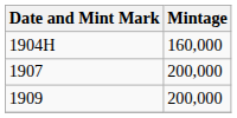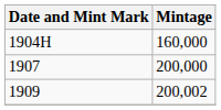1909 | Mintage: 200,000 -> 200,002
